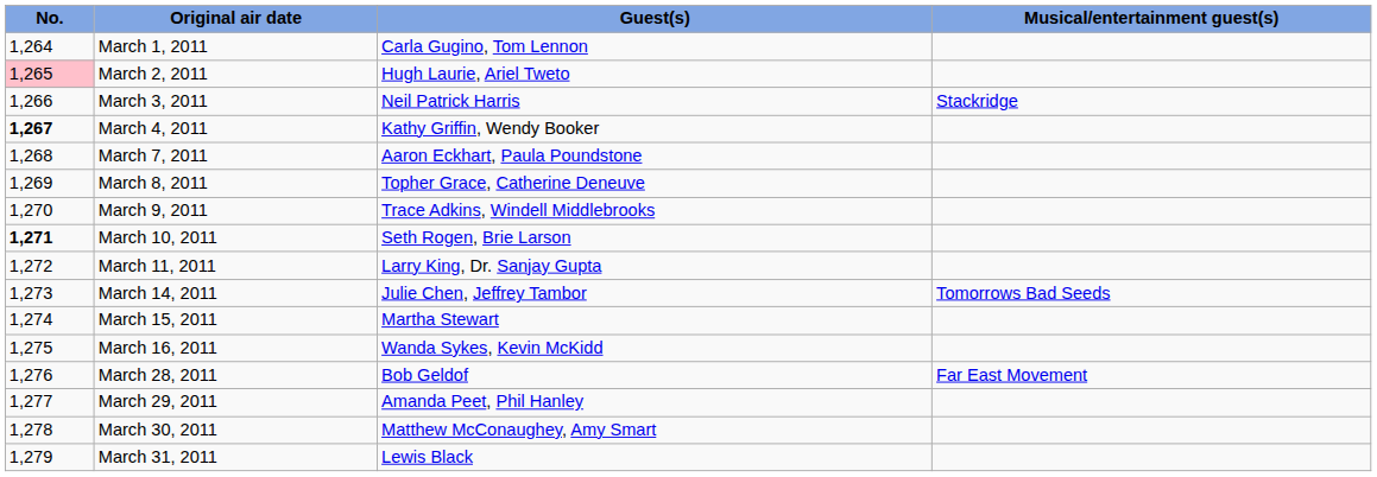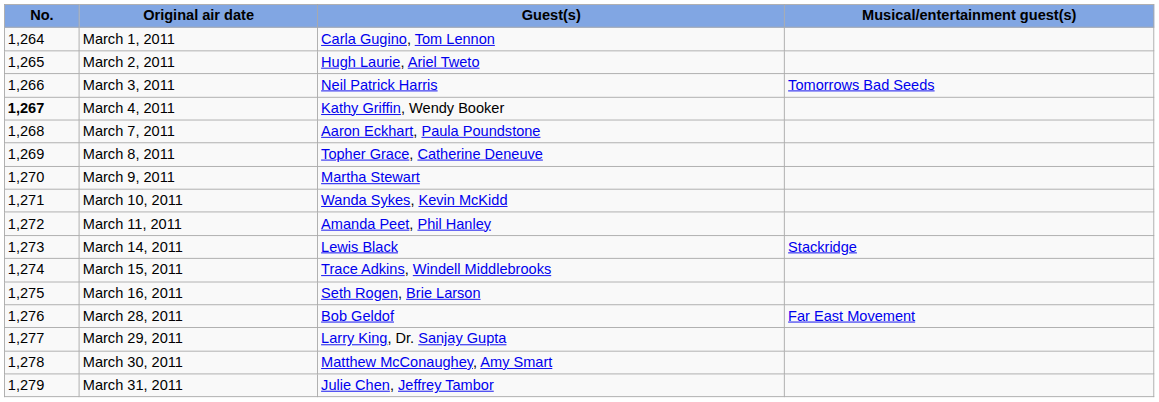March 2, 2011 | No.: pink background -> no background
March 3, 2011 | Musical/entertainment guest(s): Stackridge -> Tomorrows Bad Seeds
March 9, 2011 | Guest(s): Trace Adkins, Windell Middlebrooks -> Martha Stewart
March 10, 2011 | No.: bold -> normal
March 10, 2011 | Guest(s): Seth Rogen, Brie Larson -> Wanda Sykes, Kevin McKidd
March 11, 2011 | Guest(s): Larry King, Dr. Sanjay Gupta -> Amanda Peet, Phil Hanley
March 14, 2011 | Guest(s): Julie Chen, Jeffrey Tambor -> Lewis Black
March 14, 2011 | Musical/entertainment guest(s): Tomorrows Bad Seeds -> Stackridge
March 15, 2011 | Guest(s): Martha Stewart -> Trace Adkins, Windell Middlebrooks
March 16, 2011 | Guest(s): Wanda Sykes, Kevin McKidd -> Seth Rogen, Brie Larson
March 29, 2011 | Guest(s): Amanda Peet, Phil Hanley -> Larry King, Dr. Sanjay Gupta
March 31, 2011 | Guest(s): Lewis Black -> Julie Chen, Jeffrey Tambor
